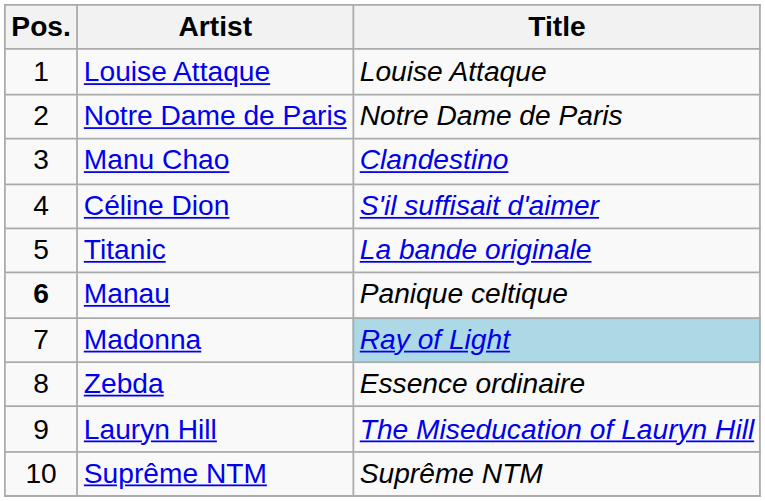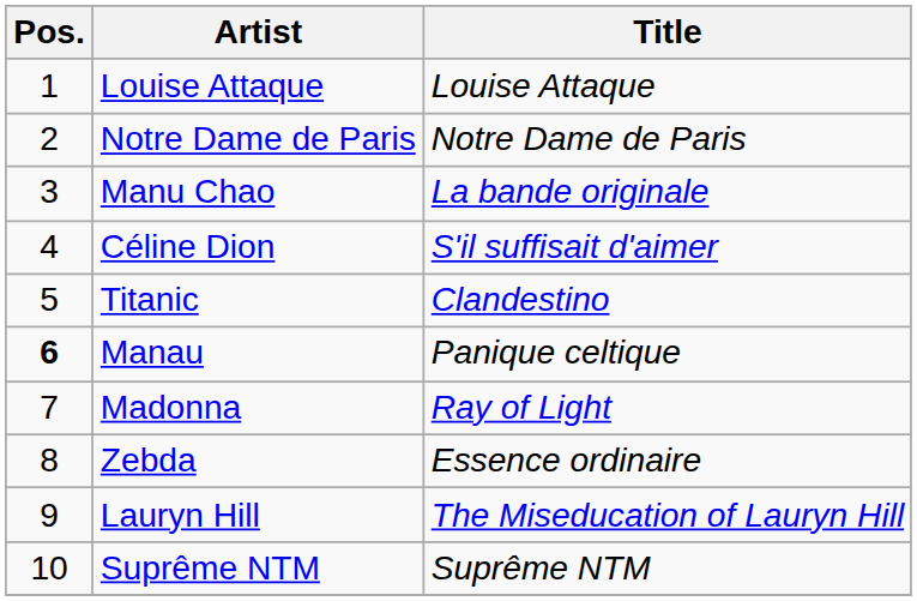Manu Chao | Title: Clandestino -> La bande originale
Titanic | Title: La bande originale -> Clandestino
Madonna | Title: lightblue background -> no background
